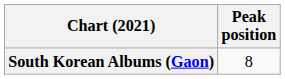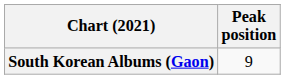South Korean Albums (Gaon) | Peak position: 8 -> 9
